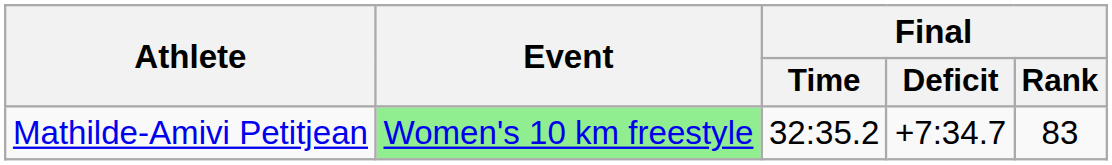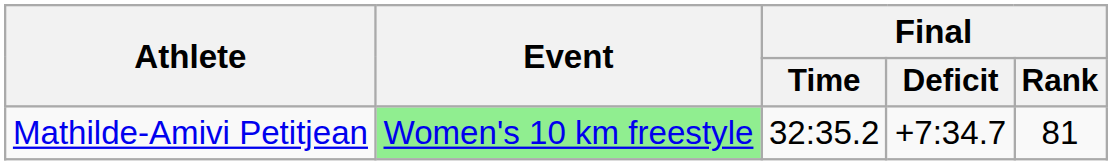Mathilde-Amivi Petitjean | Final / Rank: 83 -> 81
